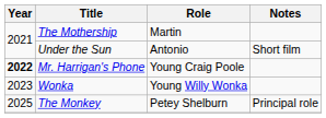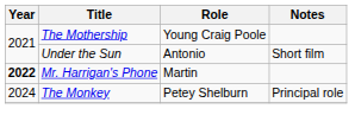The Mothership | Role: Martin -> Young Craig Poole
Mr. Harrigan's Phone | Role: Young Craig Poole -> Martin
- row: 2023 | Wonka | Young Willy Wonka
The Monkey | Year: 2025 -> 2024
